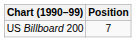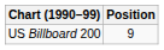US Billboard 200 | Position: 7 -> 9
